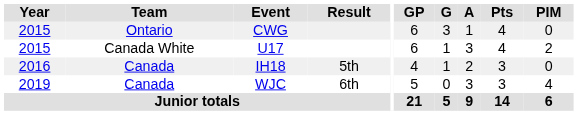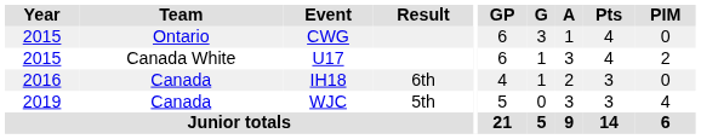IH18 | Result: 5th -> 6th
WJC | Result: 6th -> 5th
